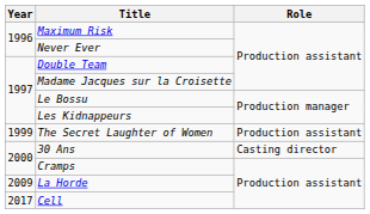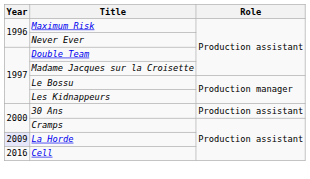- row: 1999 | The Secret Laughter of Women | Production assistant
30 Ans | Role: Casting director -> Production assistant
La Horde | Year: no background -> lavender background
Cell | Year: 2017 -> 2016
